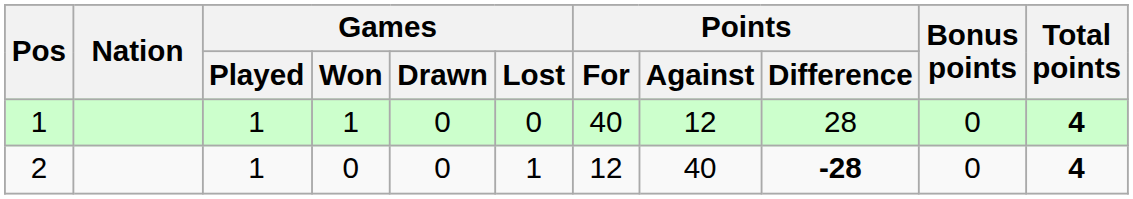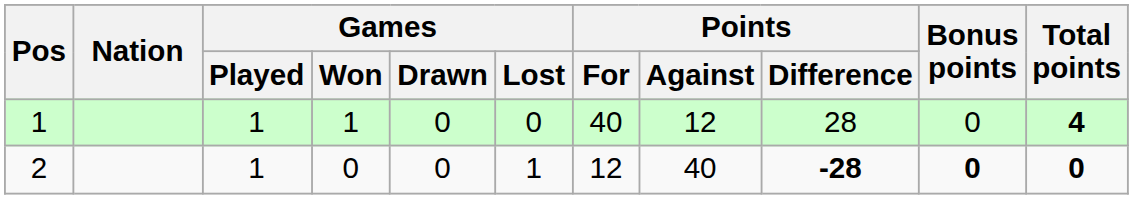2 | Bonus points: normal -> bold
2 | Total points: 4 -> 0
